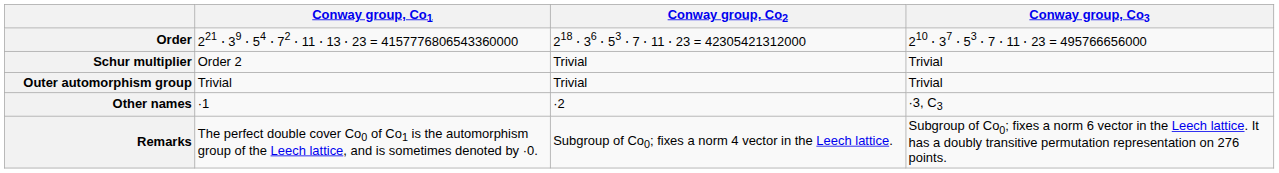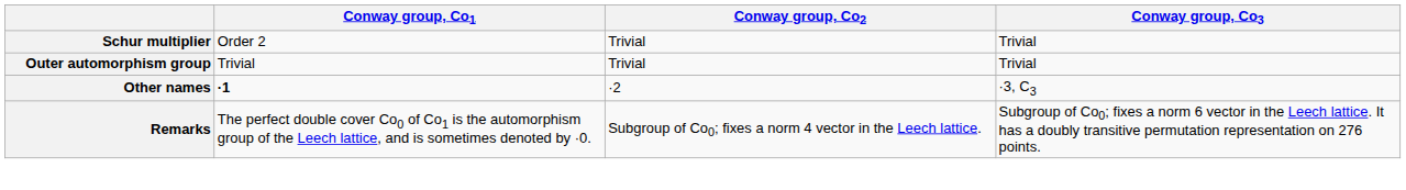- row: Order | 221 ⋅ 39 ⋅ 54 ⋅ 72 ⋅ 11 ⋅ 13 ⋅ 23 = 4157776806543360000 | 218 ⋅ 36 ⋅ 53 ⋅ 7 ⋅ 11 ⋅ 23 = 42305421312000 | 210 ⋅ 37 ⋅ 53 ⋅ 7 ⋅ 11 ⋅ 23 = 495766656000
Other names | Conway group, Co1: normal -> bold
